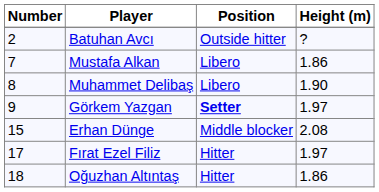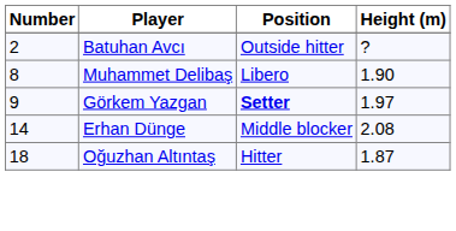- row: 7 | Mustafa Alkan | Libero | 1.86
Erhan Dünge | Number: 15 -> 14
- row: 17 | Fırat Ezel Filiz | Hitter | 1.97
Oğuzhan Altıntaş | Height (m): 1.86 -> 1.87
